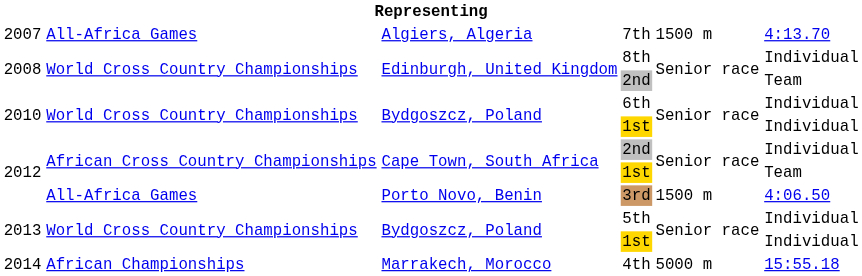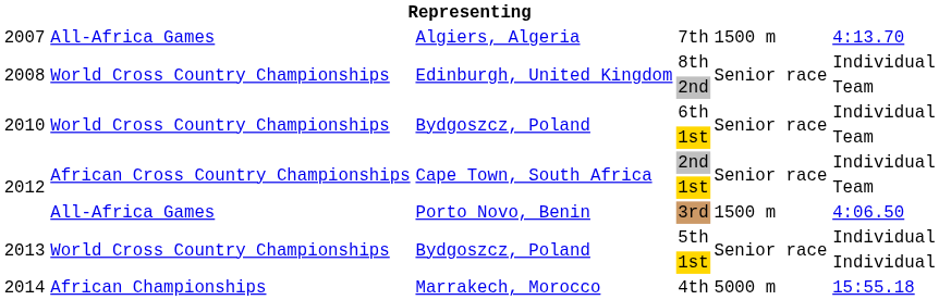2010 / 1st | column 6: Individual -> Team
